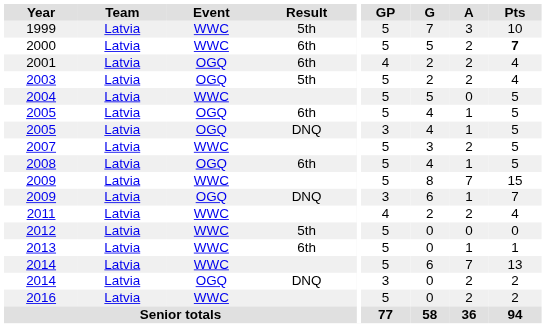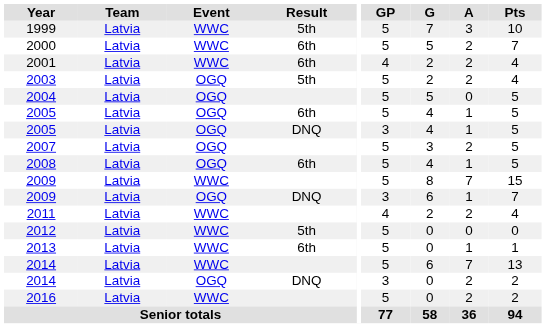2000 | Pts: bold -> normal
2001 | Event: OGQ -> WWC
2004 | Event: WWC -> OGQ
2007 | Event: WWC -> OGQ
